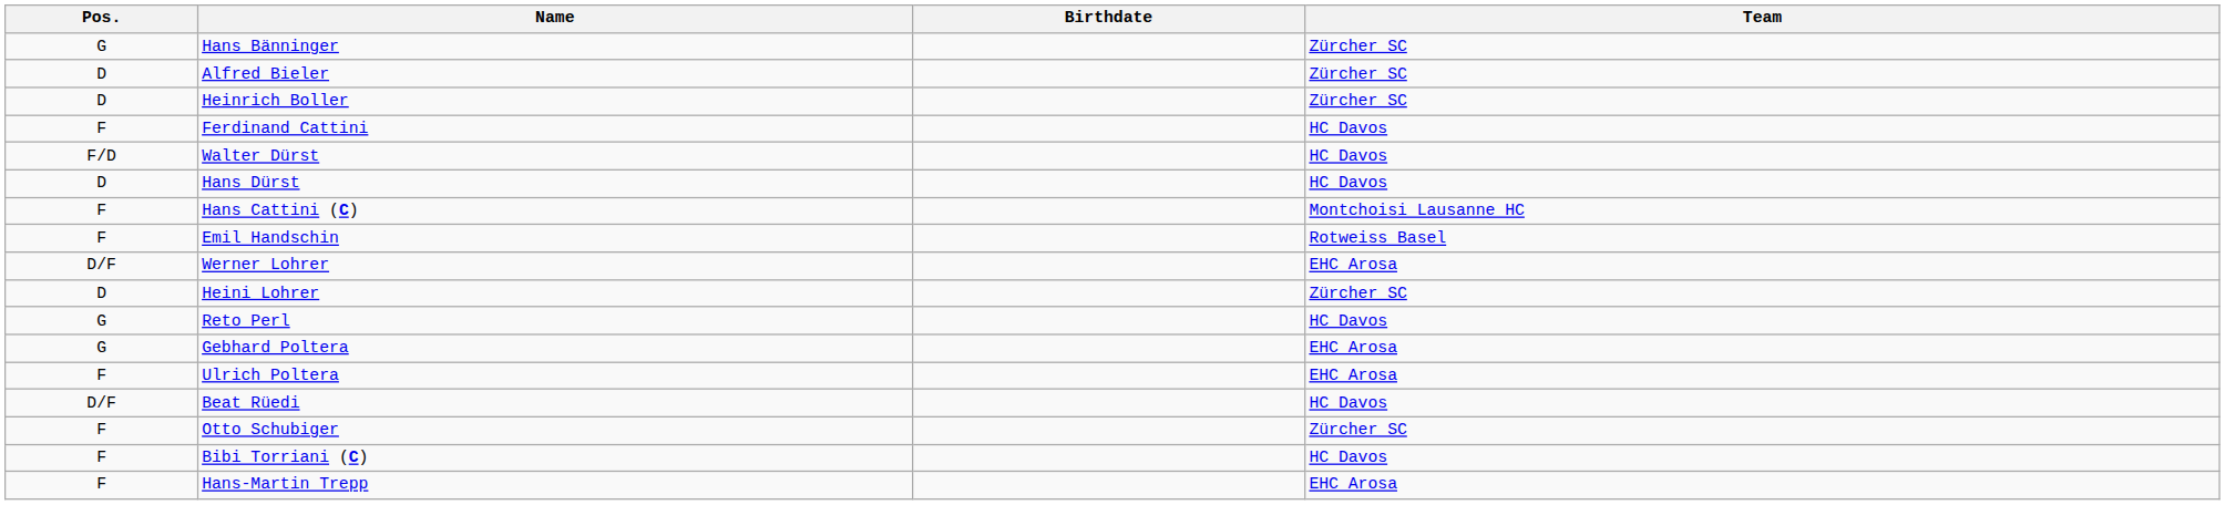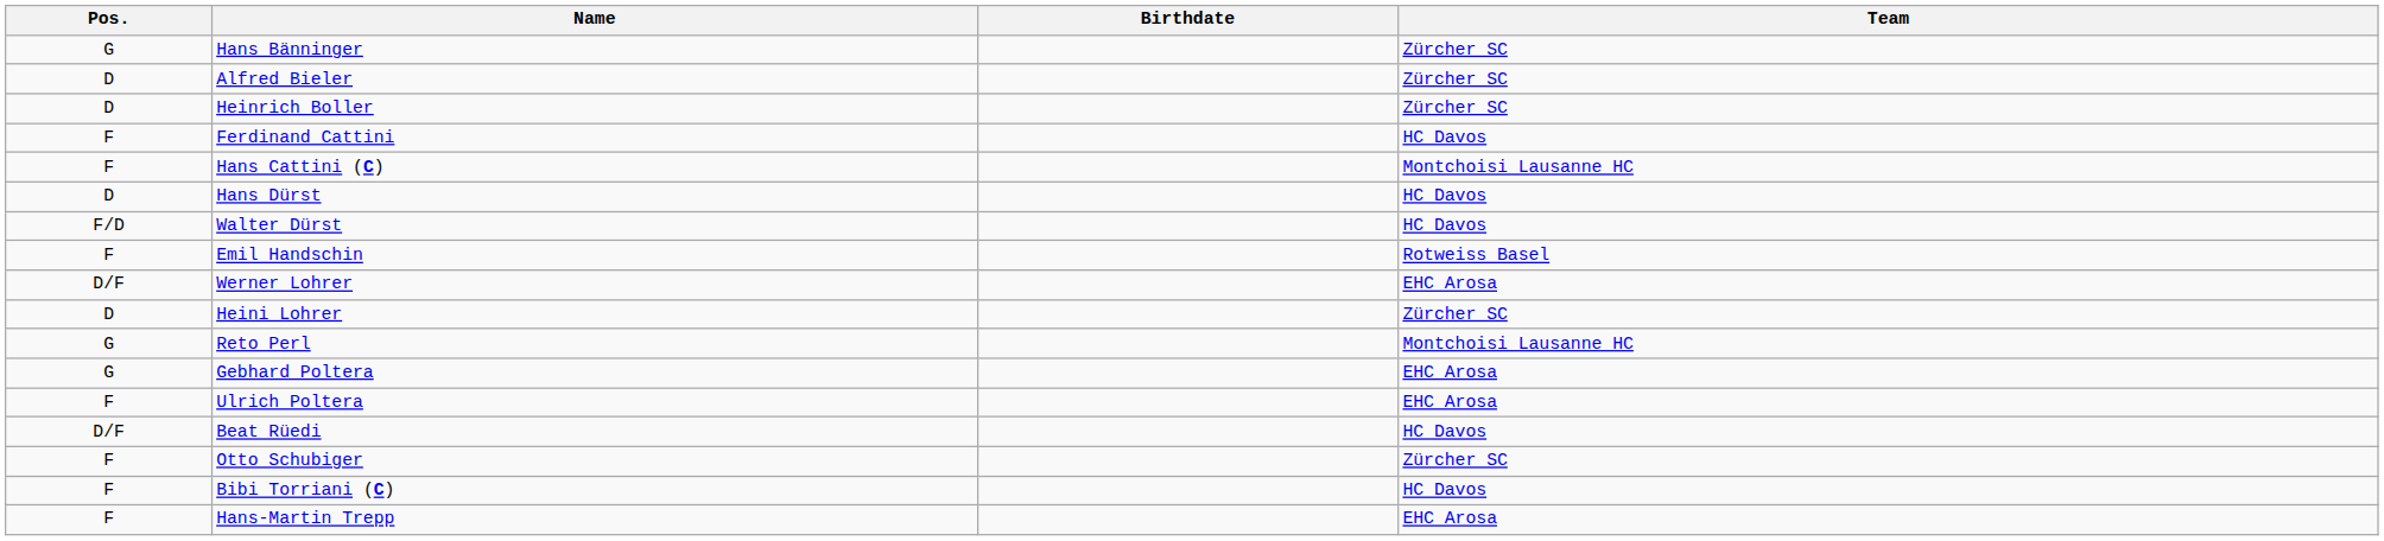rows swapped: Hans Cattini (C) <-> Walter Dürst
Reto Perl | Team: HC Davos -> Montchoisi Lausanne HC
